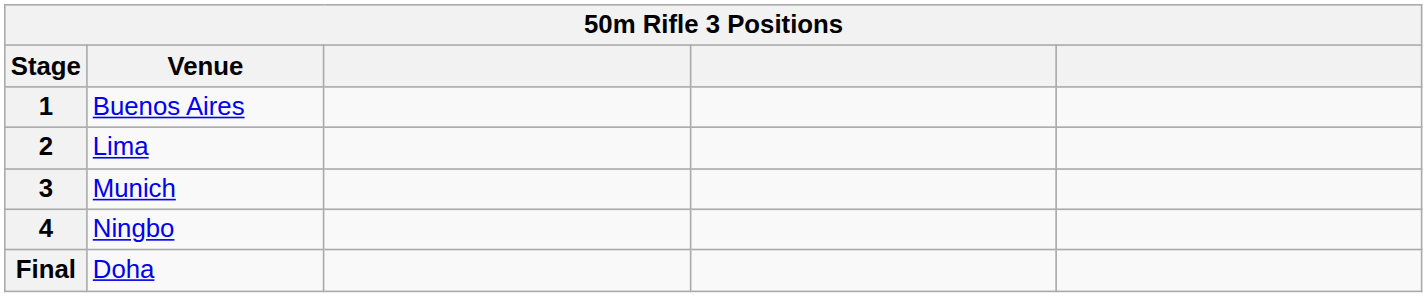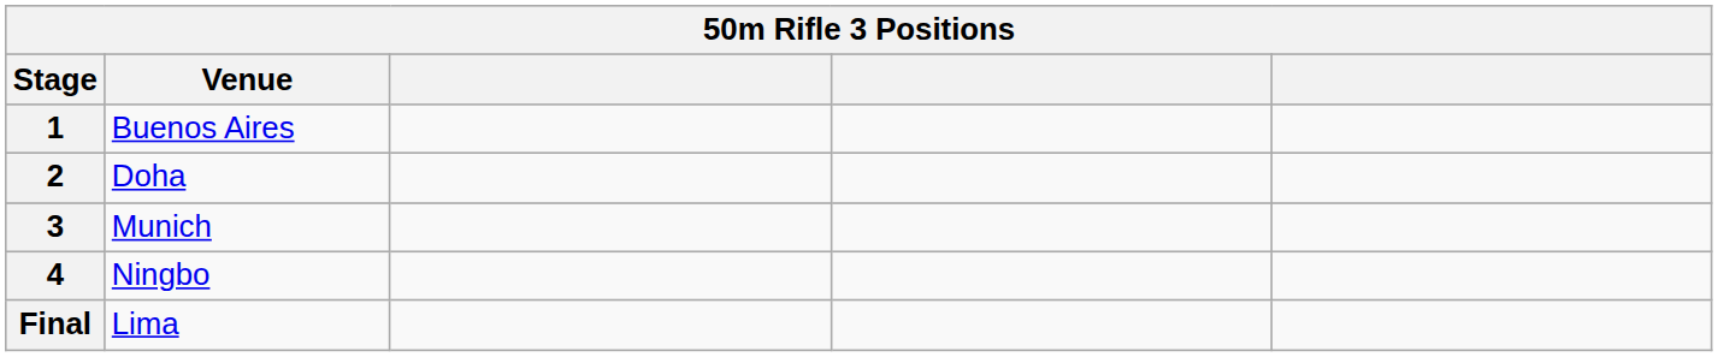2 | Venue: Lima -> Doha
Final | Venue: Doha -> Lima
